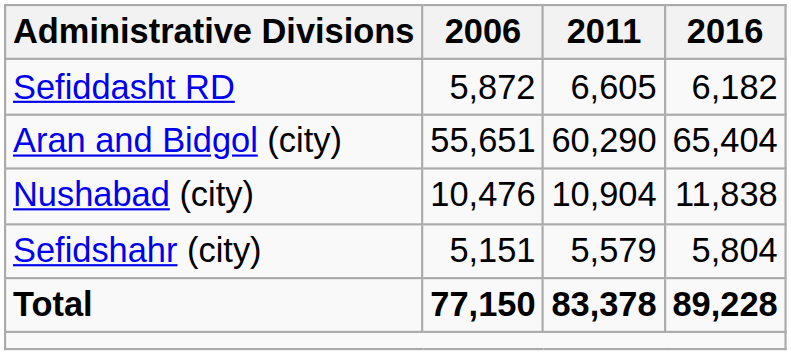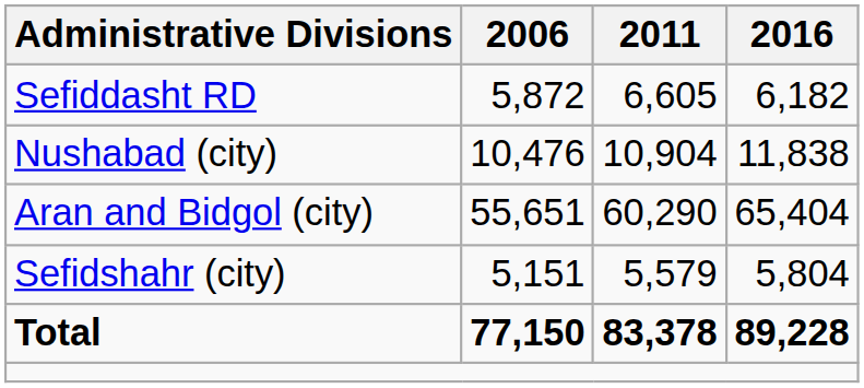rows swapped: Aran and Bidgol (city) <-> Nushabad (city)
